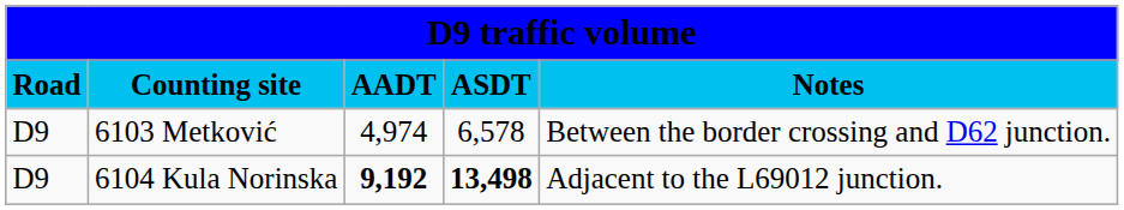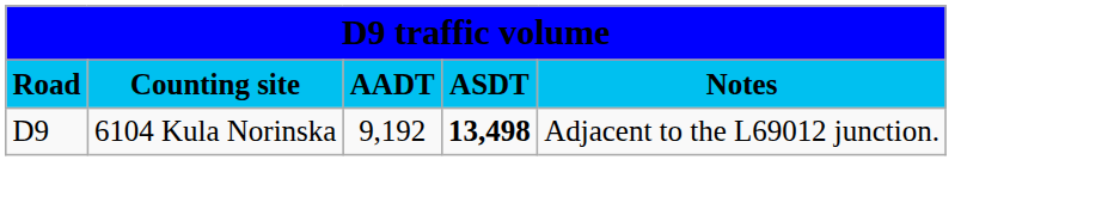- row: D9 | 6103 Metković | 4,974 | 6,578 | Between the border crossing and D62 junction.
6104 Kula Norinska | column 3: bold -> normal
